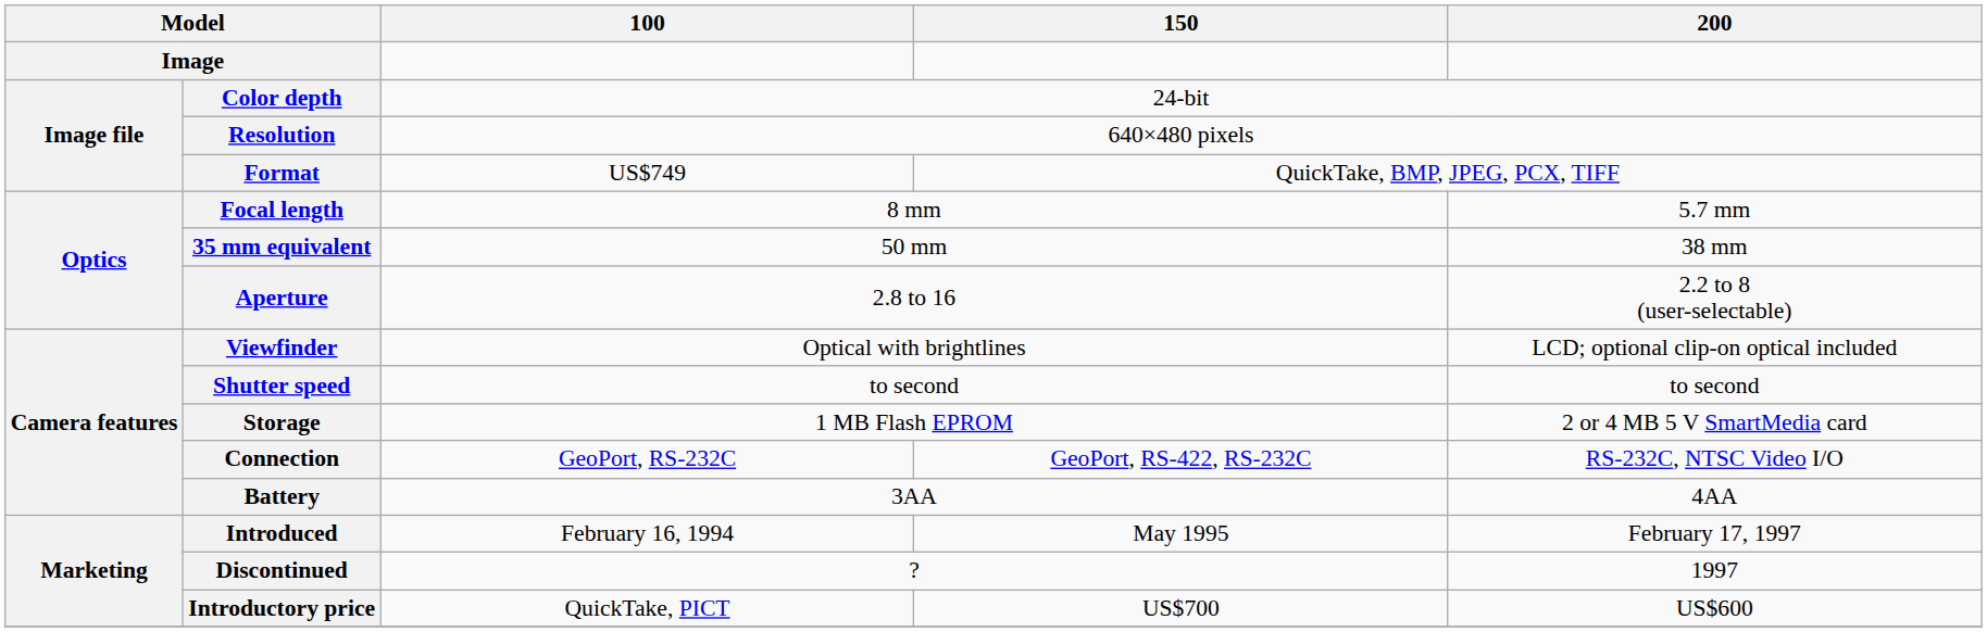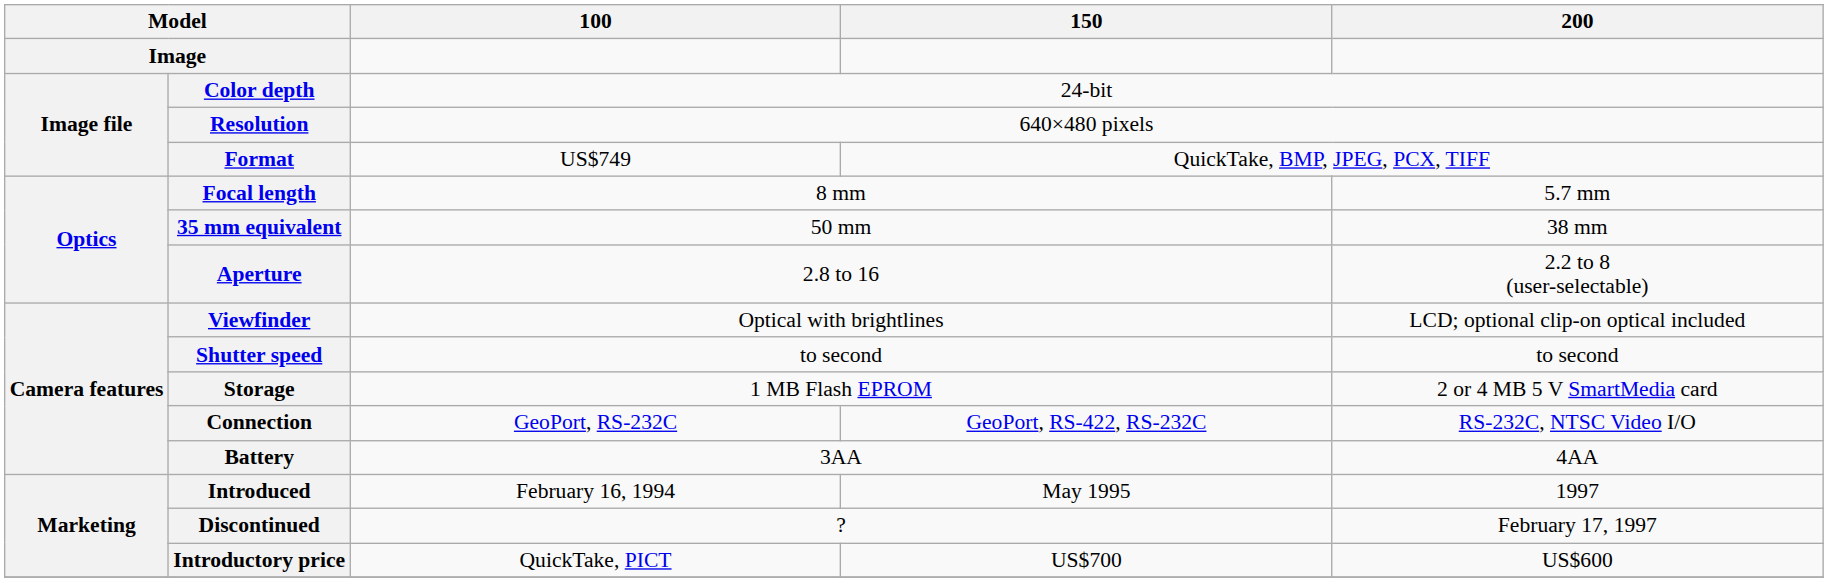Introduced | 200: February 17, 1997 -> 1997
Discontinued | 200: 1997 -> February 17, 1997
